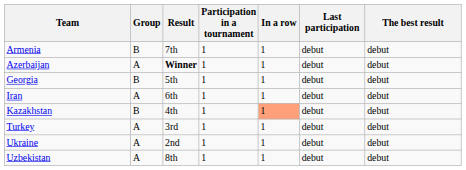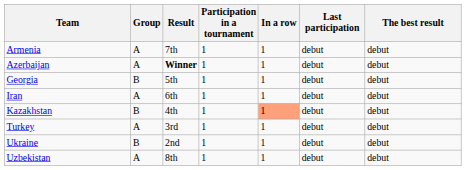Armenia | Group: B -> A
Ukraine | Group: A -> B
